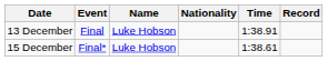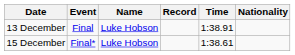columns swapped: Nationality <-> Record
